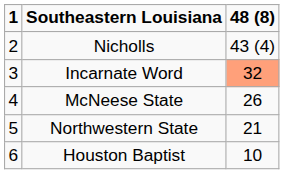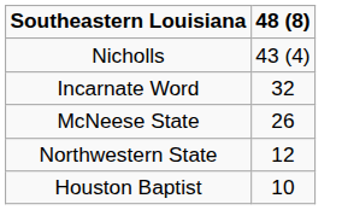- column: 1 | 2 | 3 | 4 | 5 | 6
Incarnate Word | 48 (8): lightsalmon background -> no background
Northwestern State | 48 (8): 21 -> 12
